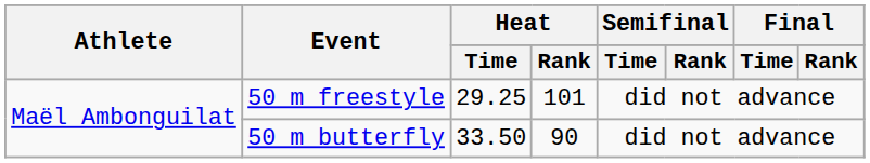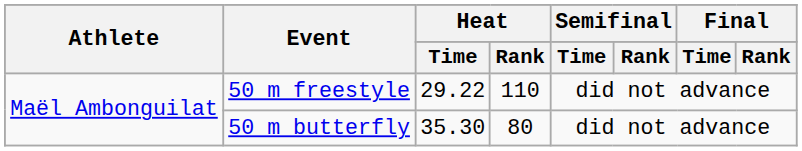50 m freestyle | Heat / Time: 29.25 -> 29.22
50 m freestyle | Heat / Rank: 101 -> 110
50 m butterfly | Heat / Time: 33.50 -> 35.30
50 m butterfly | Heat / Rank: 90 -> 80
